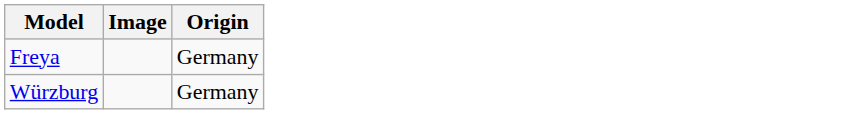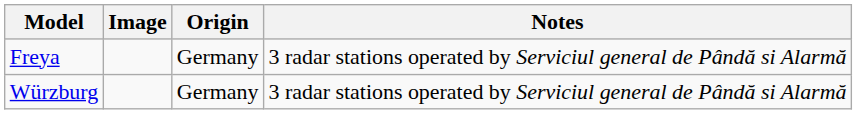+ column: Notes | 3 radar stations operated by Serviciul general de Pândă si Alarmă | 3 radar stations operated by Serviciul general de Pândă si Alarmă
